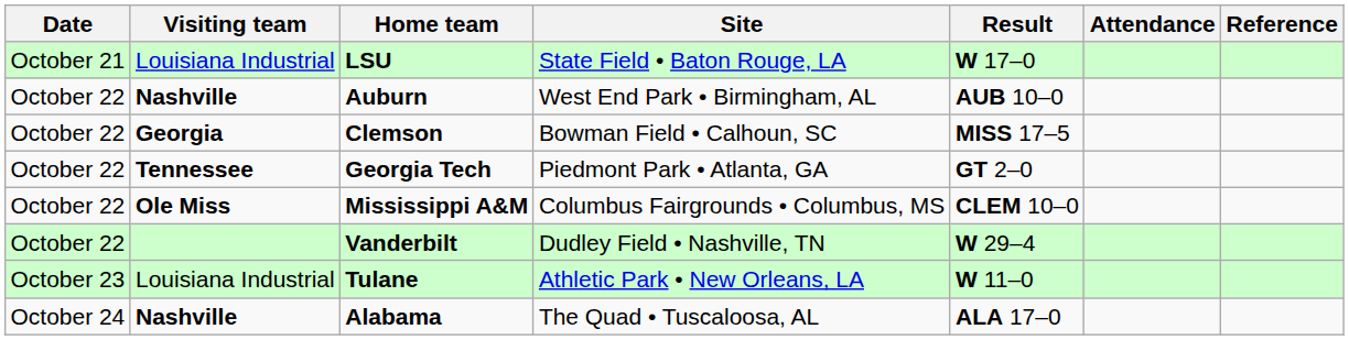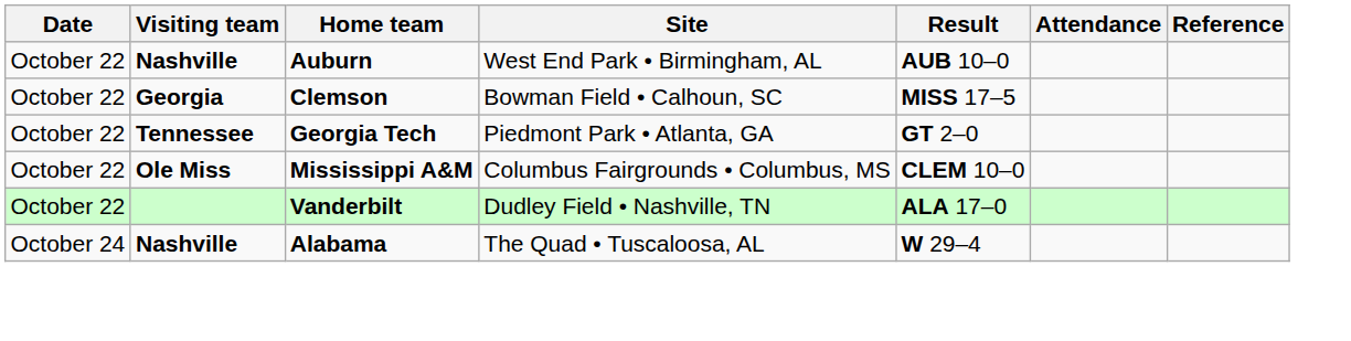- row: October 21 | Louisiana Industrial | LSU | State Field • Baton Rouge, LA | W 17–0
Vanderbilt | Result: W 29–4 -> ALA 17–0
- row: October 23 | Louisiana Industrial | Tulane | Athletic Park • New Orleans, LA | W 11–0
Alabama | Result: ALA 17–0 -> W 29–4
